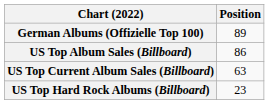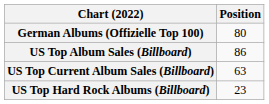German Albums (Offizielle Top 100) | Position: 89 -> 80
